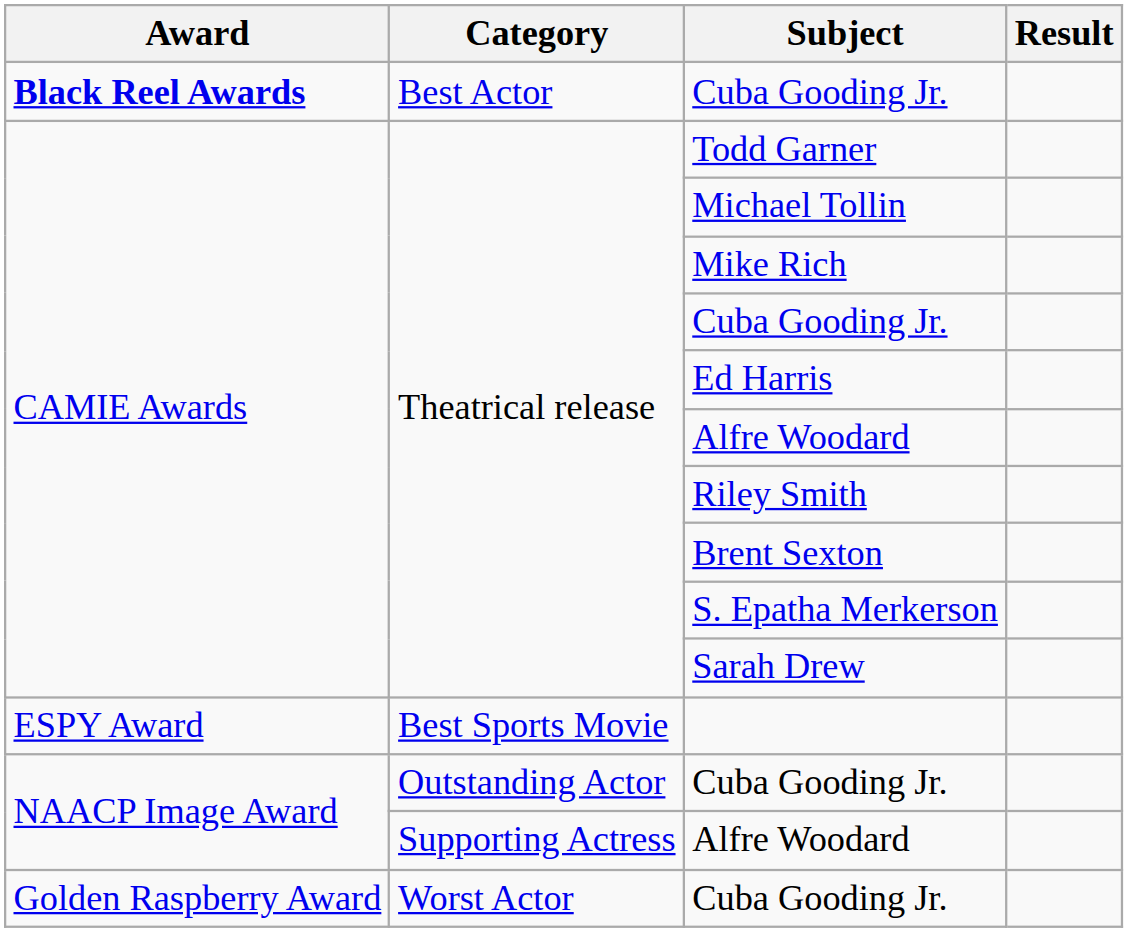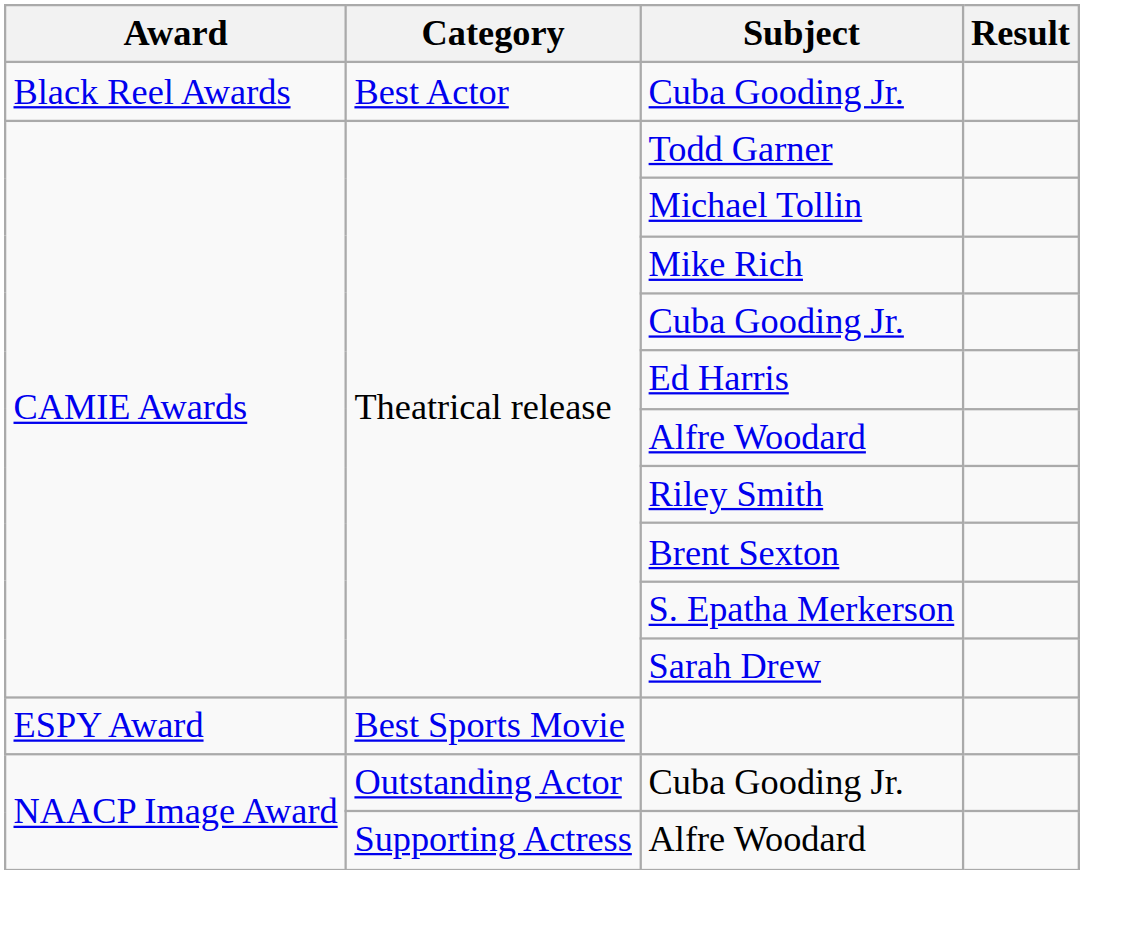Best Actor / Cuba Gooding Jr. | Award: bold -> normal
- row: Golden Raspberry Award | Worst Actor | Cuba Gooding Jr.
